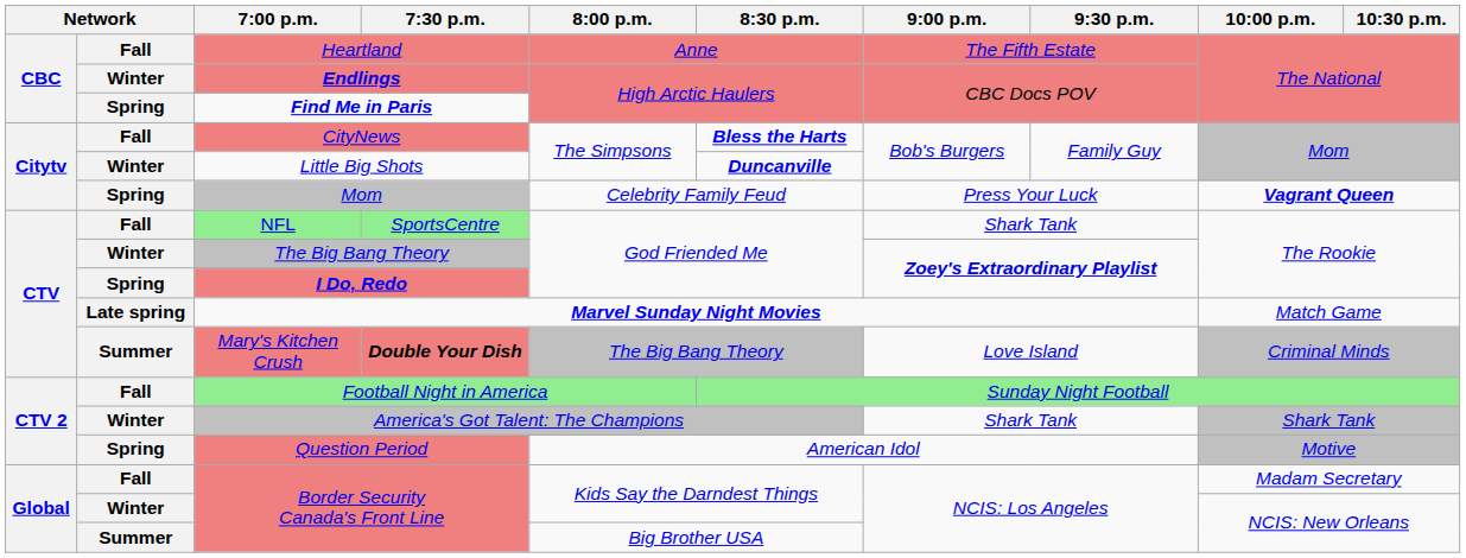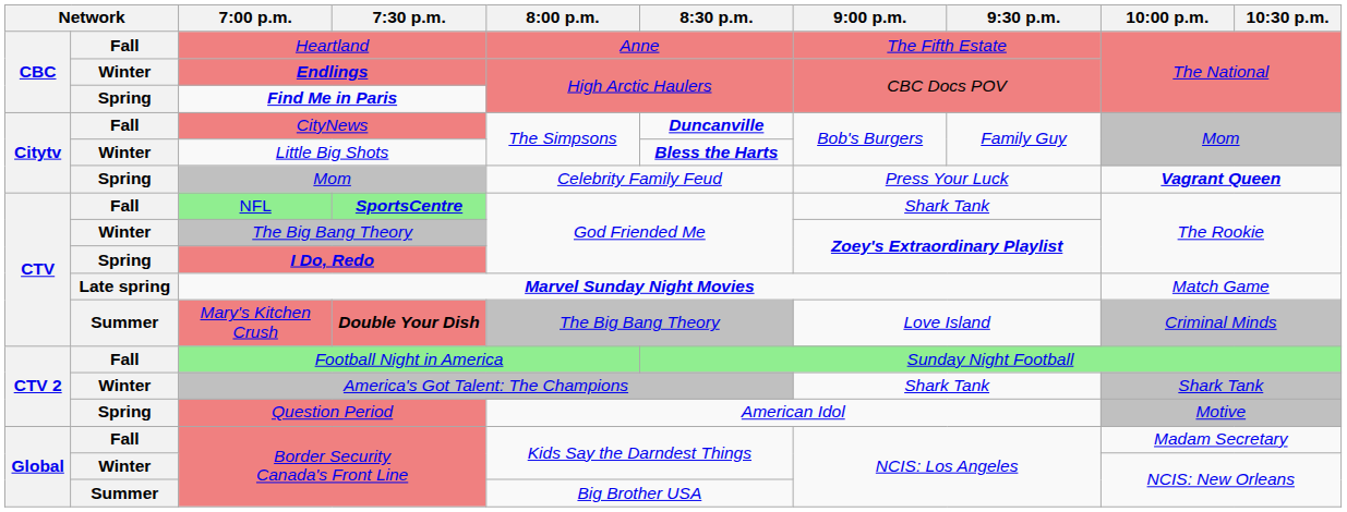CityNews | 8:30 p.m.: Bless the Harts -> Duncanville
Little Big Shots | 8:30 p.m.: Duncanville -> Bless the Harts
NFL | 7:30 p.m.: normal -> bold
